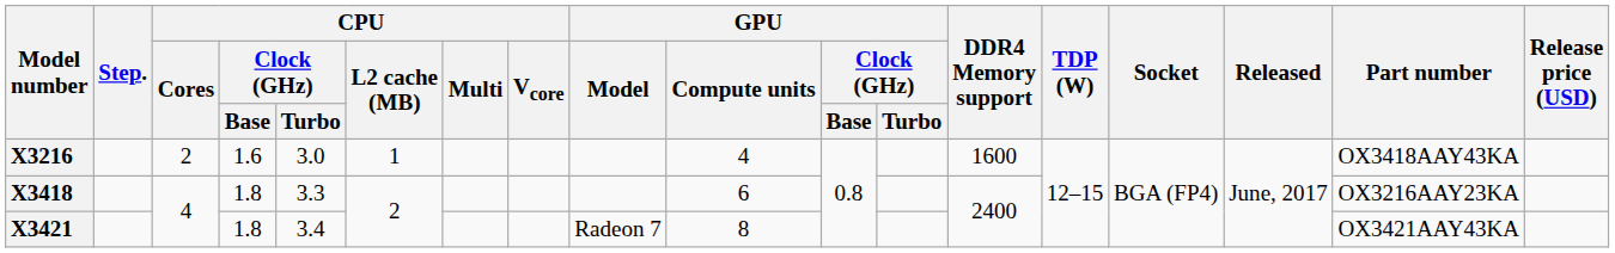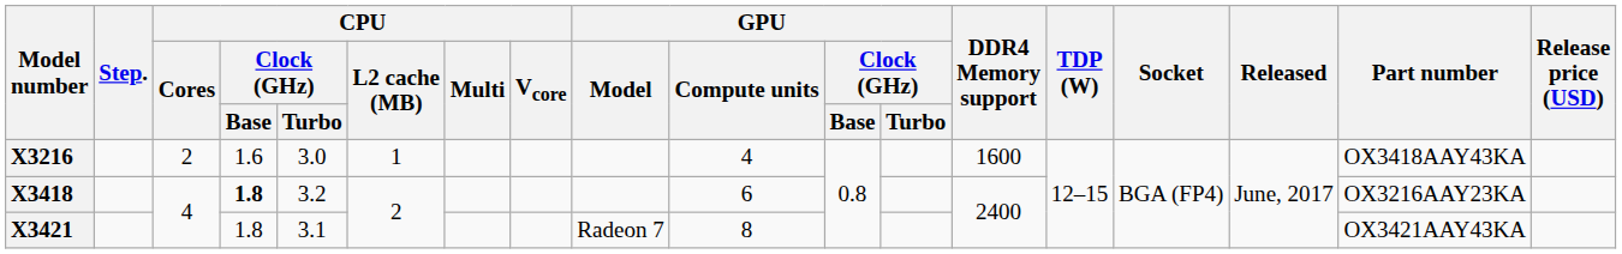X3418 | CPU / Clock (GHz) / Base: normal -> bold
X3418 | CPU / Clock (GHz) / Turbo: 3.3 -> 3.2
X3421 | CPU / Clock (GHz) / Turbo: 3.4 -> 3.1
